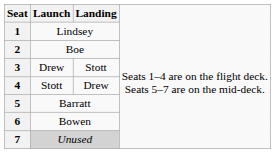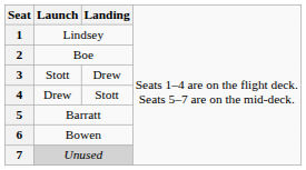3 | column 2: Drew -> Stott
3 | column 3: Stott -> Drew
4 | column 2: Stott -> Drew
4 | column 3: Drew -> Stott
